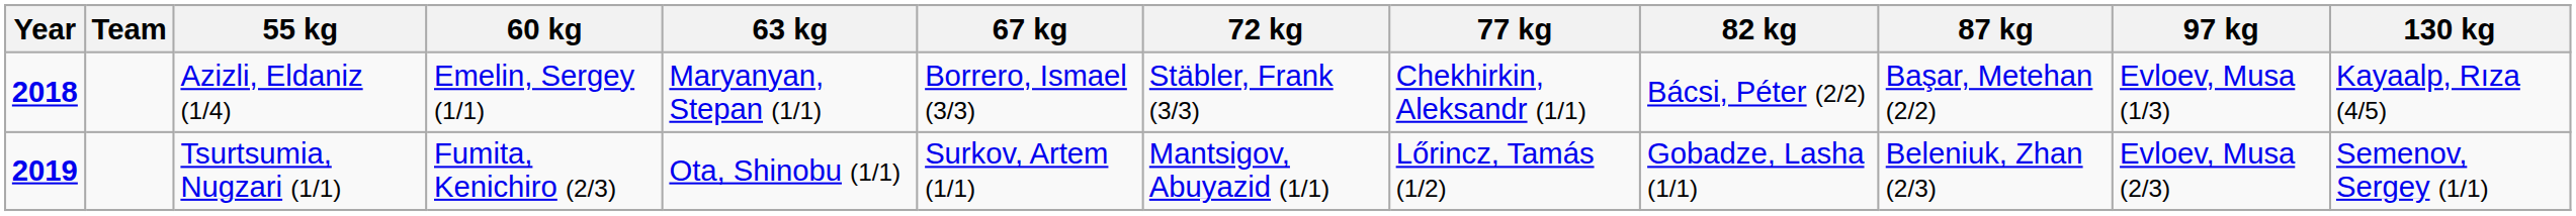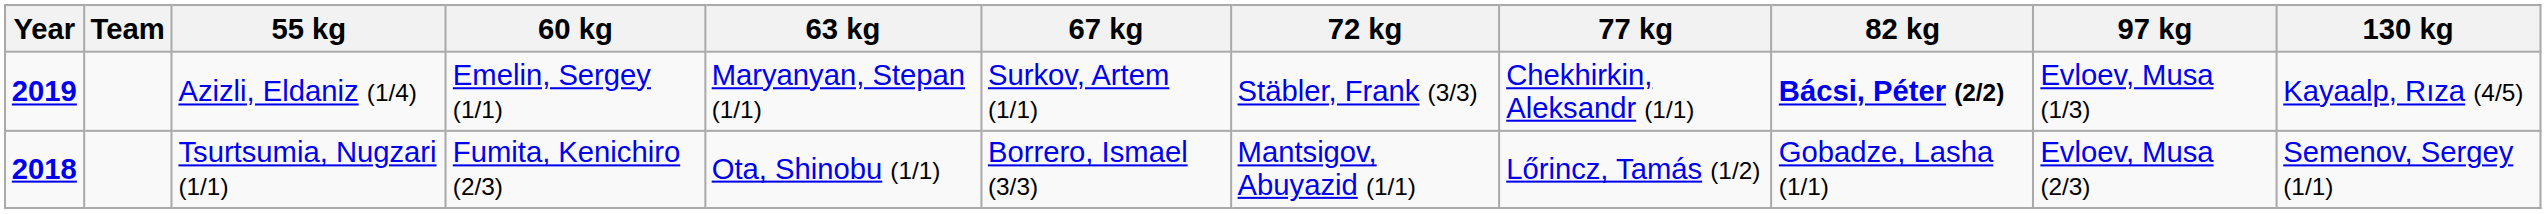- column: 87 kg | Başar, Metehan (2/2) | Beleniuk, Zhan (2/3)
Azizli, Eldaniz (1/4) | Year: 2018 -> 2019
Azizli, Eldaniz (1/4) | 67 kg: Borrero, Ismael (3/3) -> Surkov, Artem (1/1)
Azizli, Eldaniz (1/4) | 82 kg: normal -> bold
Tsurtsumia, Nugzari (1/1) | Year: 2019 -> 2018
Tsurtsumia, Nugzari (1/1) | 67 kg: Surkov, Artem (1/1) -> Borrero, Ismael (3/3)
